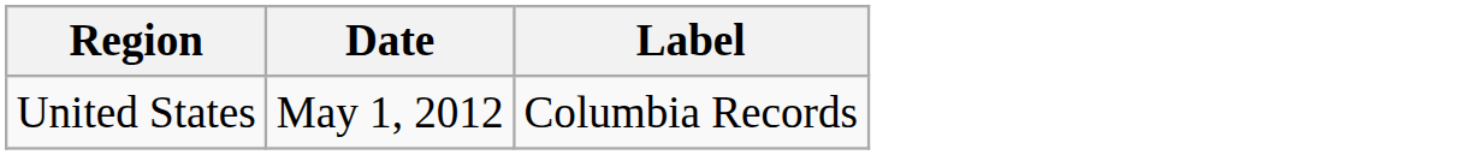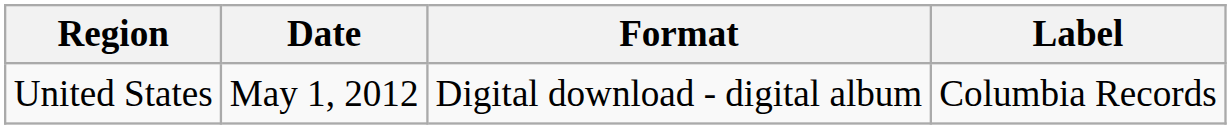+ column: Format | Digital download - digital album
